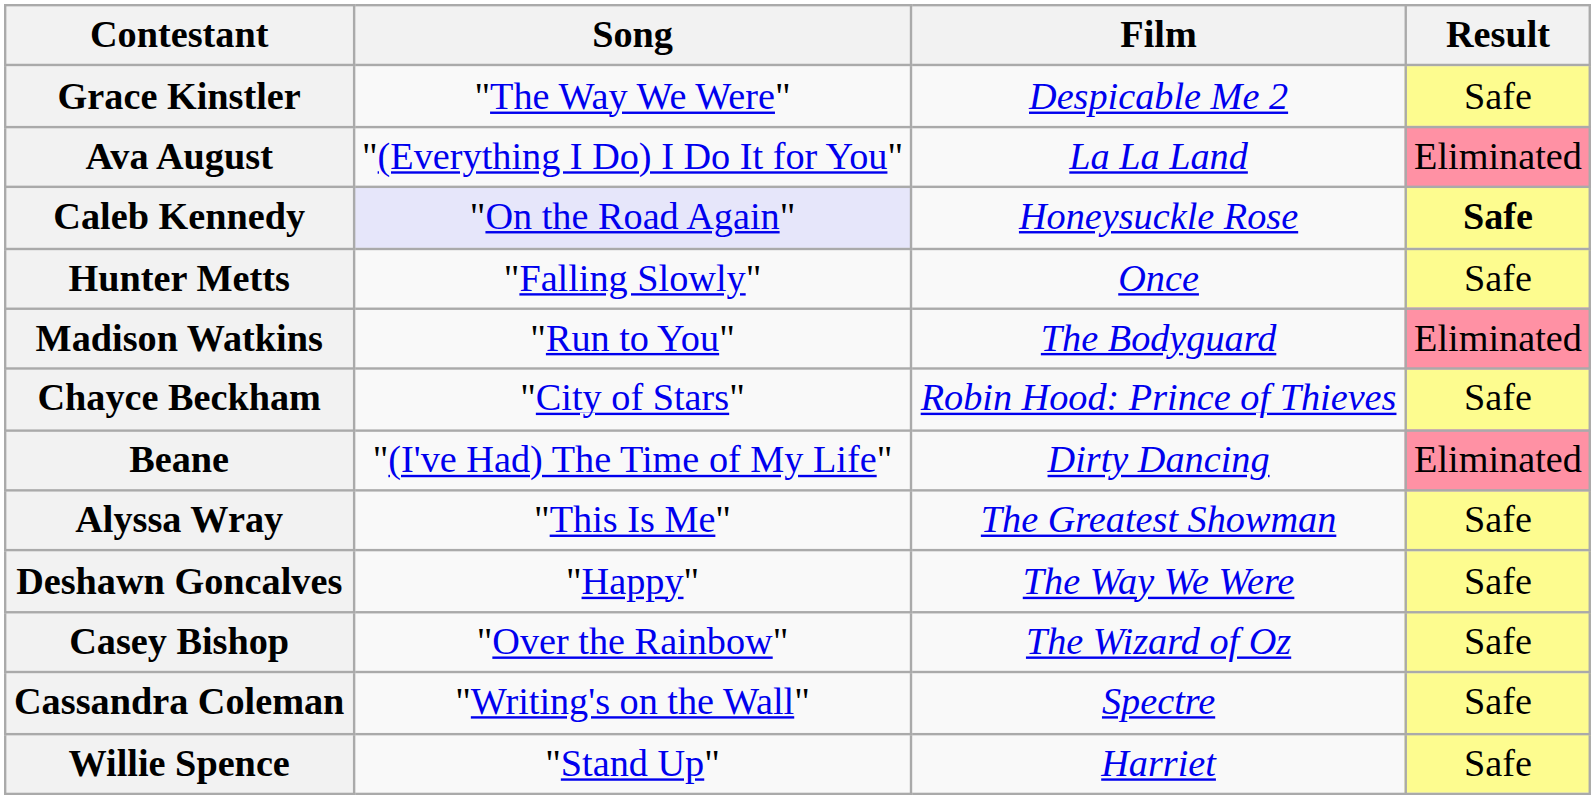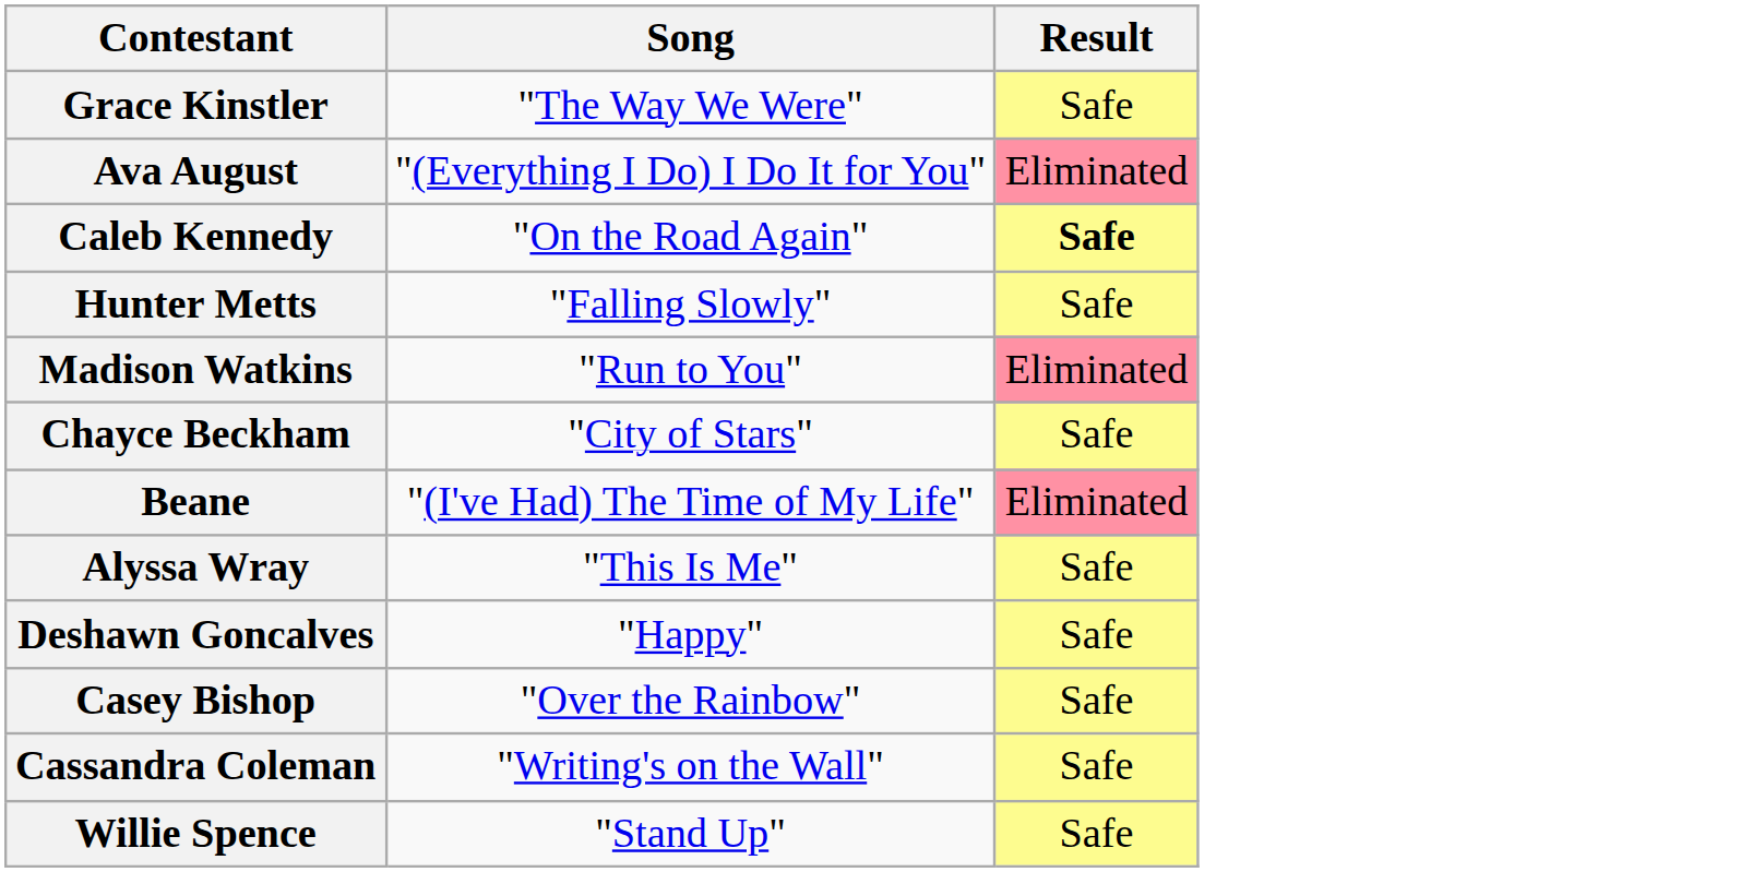- column: Film | Despicable Me 2 | La La Land | Honeysuckle Rose | Once | The Bodyguard | Robin Hood: Prince of Thieves | Dirty Dancing | The Greatest Showman | The Way We Were | The Wizard of Oz | Spectre | Harriet
Caleb Kennedy | Song: lavender background -> no background
